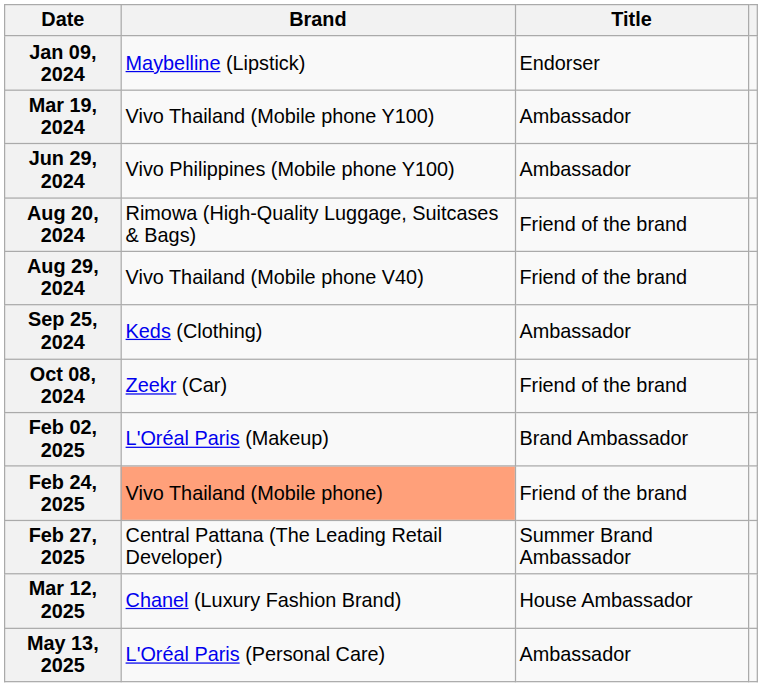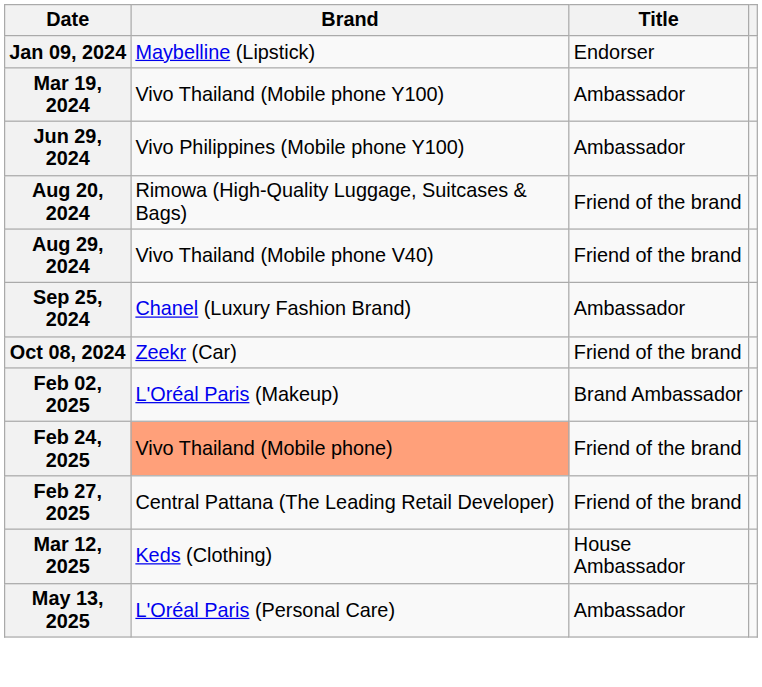Sep 25, 2024 | Brand: Keds (Clothing) -> Chanel (Luxury Fashion Brand)
Feb 27, 2025 | Title: Summer Brand Ambassador -> Friend of the brand
Mar 12, 2025 | Brand: Chanel (Luxury Fashion Brand) -> Keds (Clothing)
